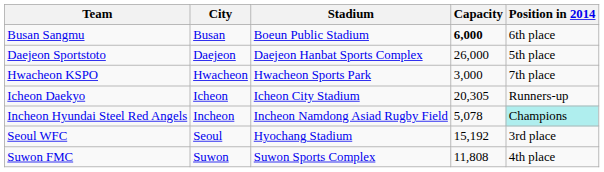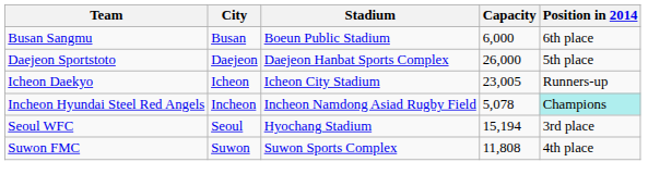Busan Sangmu | Capacity: bold -> normal
- row: Hwacheon KSPO | Hwacheon | Hwacheon Sports Park | 3,000 | 7th place
Icheon Daekyo | Capacity: 20,305 -> 23,005
Seoul WFC | Capacity: 15,192 -> 15,194
